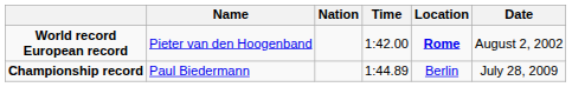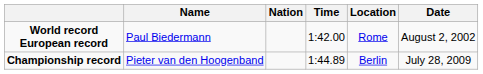World record European record | Name: Pieter van den Hoogenband -> Paul Biedermann
World record European record | Location: bold -> normal
Championship record | Name: Paul Biedermann -> Pieter van den Hoogenband
